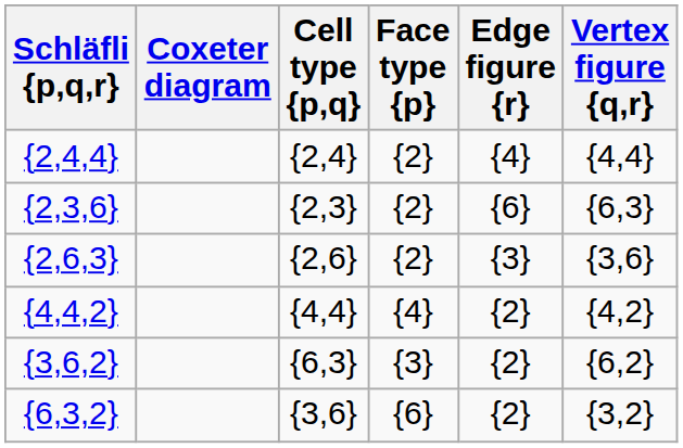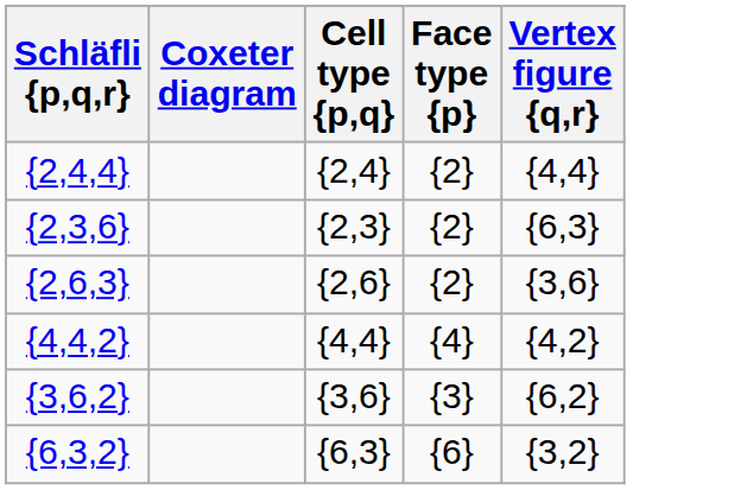- column: Edge figure {r} | {4} | {6} | {3} | {2} | {2} | {2}
{3,6,2} | Cell type {p,q}: {6,3} -> {3,6}
{6,3,2} | Cell type {p,q}: {3,6} -> {6,3}
